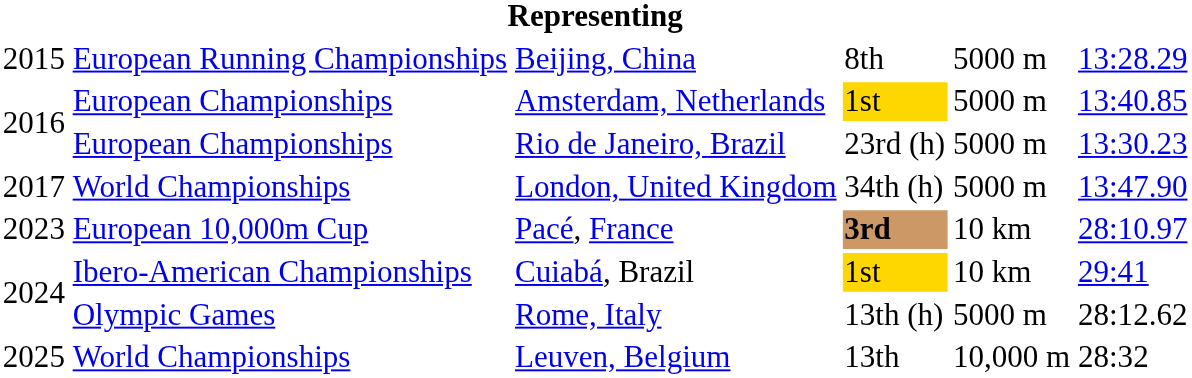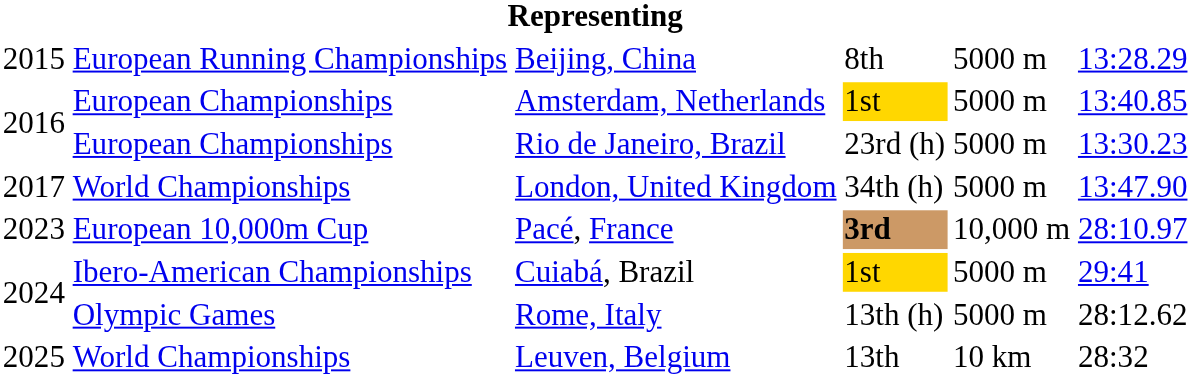Pacé, France | column 5: 10 km -> 10,000 m
Cuiabá, Brazil | column 5: 10 km -> 5000 m
Leuven, Belgium | column 5: 10,000 m -> 10 km
